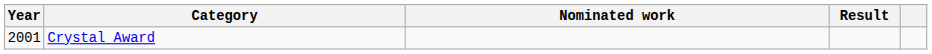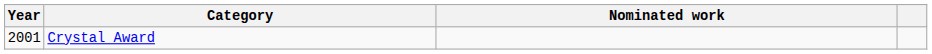- column: Result
